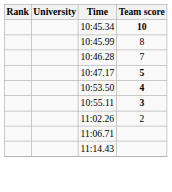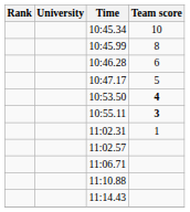10:45.34 | Team score: bold -> normal
10:46.28 | Team score: 7 -> 6
10:47.17 | Team score: bold -> normal
- row: 11:02.26 | 2
+ row: 11:02.31 | 1
+ row: 11:02.57
+ row: 11:10.88
